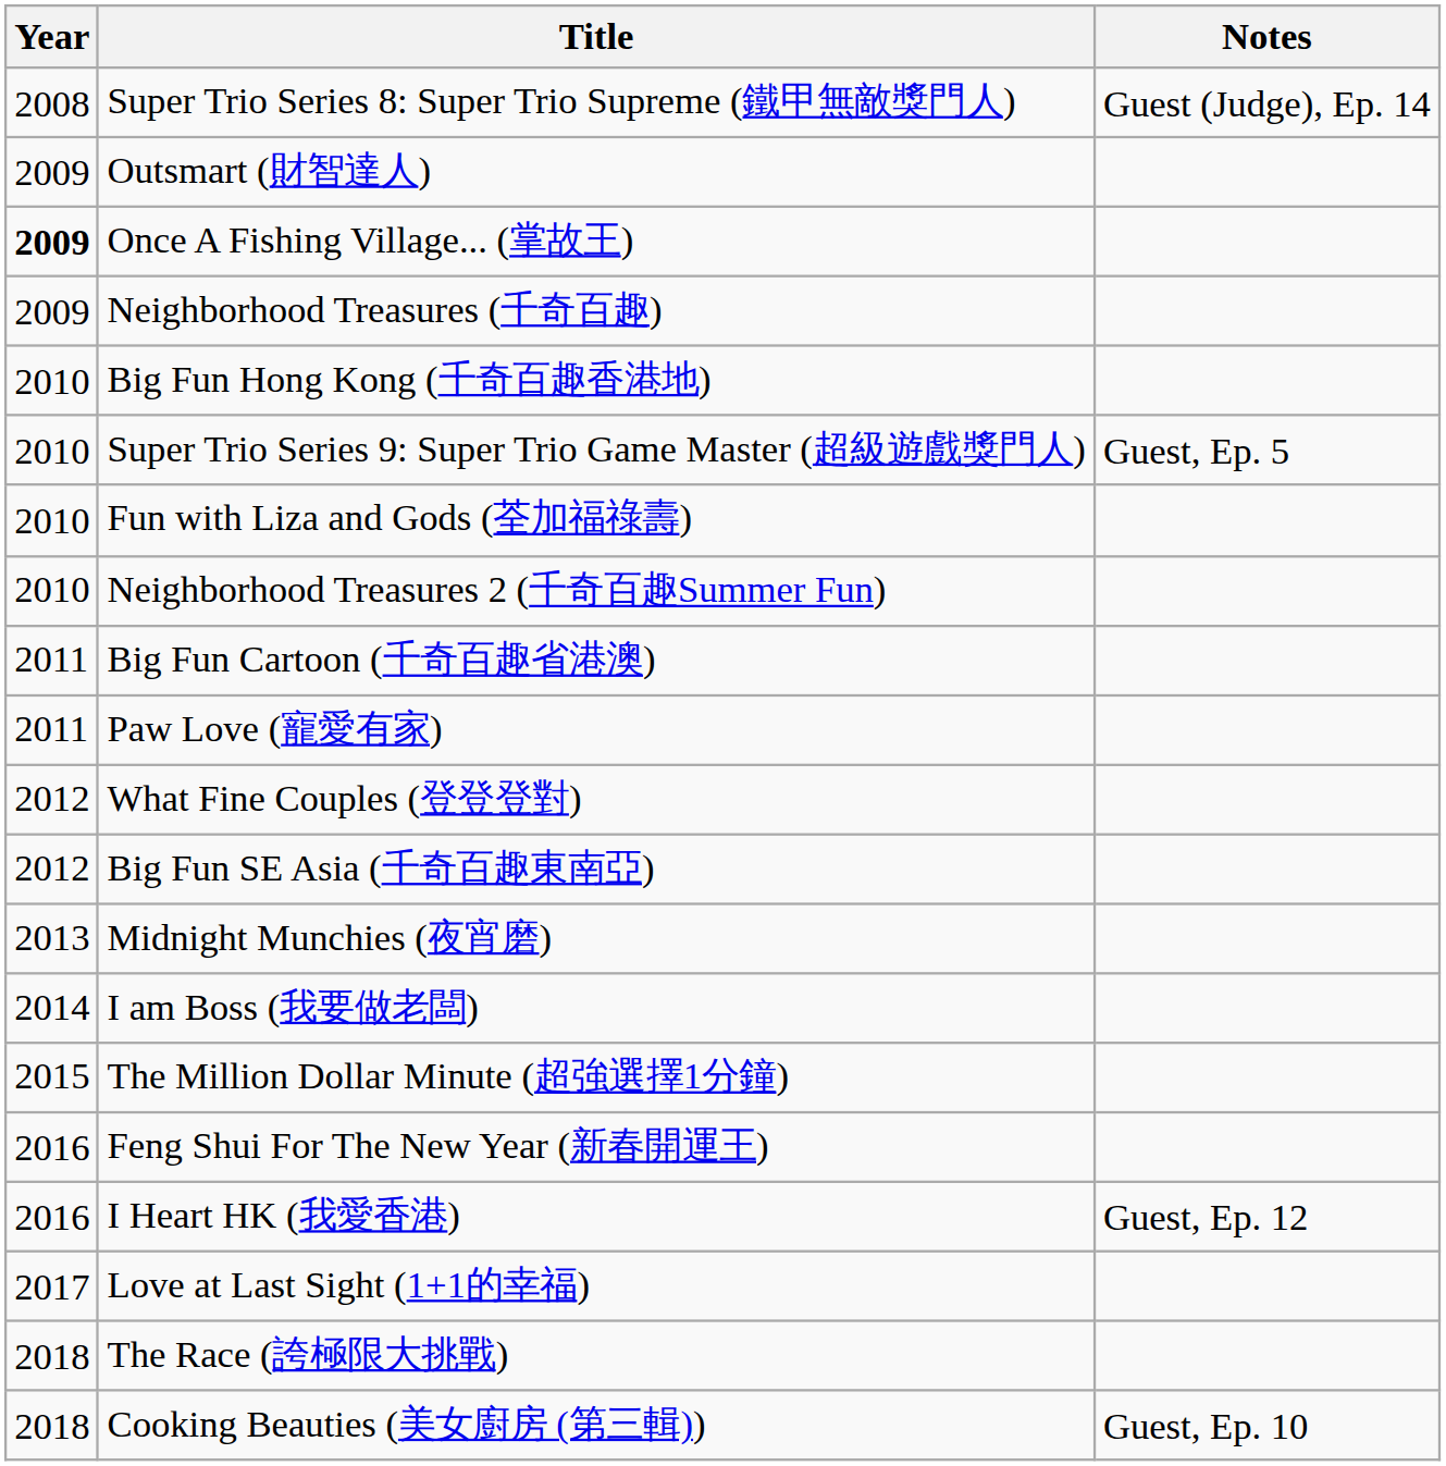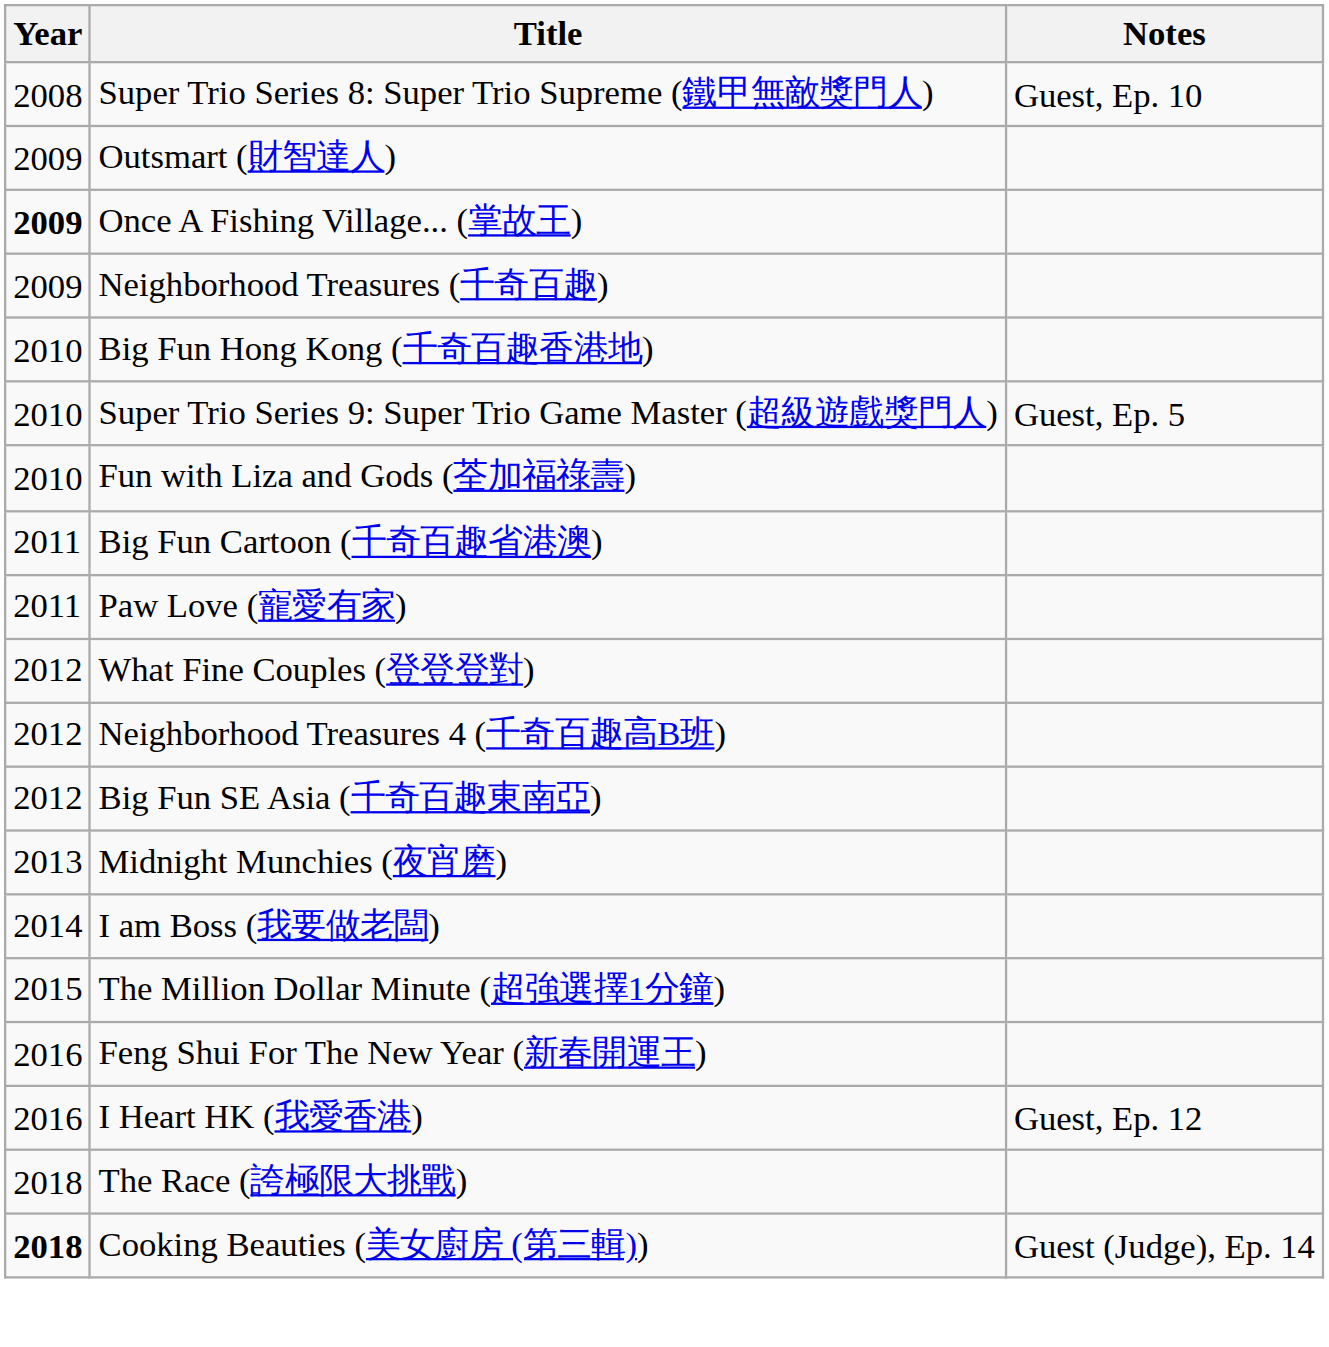Super Trio Series 8: Super Trio Supreme (鐵甲無敵獎門人) | Notes: Guest (Judge), Ep. 14 -> Guest, Ep. 10
- row: 2010 | Neighborhood Treasures 2 (千奇百趣Summer Fun)
+ row: 2012 | Neighborhood Treasures 4 (千奇百趣高B班)
- row: 2017 | Love at Last Sight (1+1的幸福)
Cooking Beauties (美女廚房 (第三輯)) | Year: normal -> bold
Cooking Beauties (美女廚房 (第三輯)) | Notes: Guest, Ep. 10 -> Guest (Judge), Ep. 14
